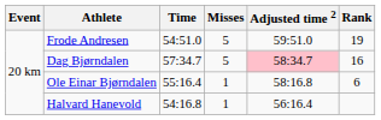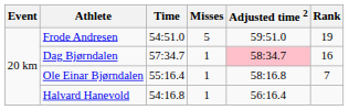Dag Bjørndalen | Misses: 5 -> 1
Ole Einar Bjørndalen | Rank: 6 -> 7
